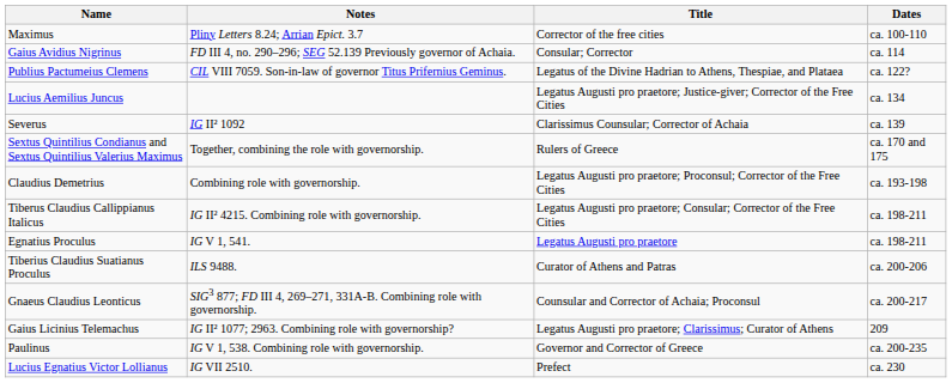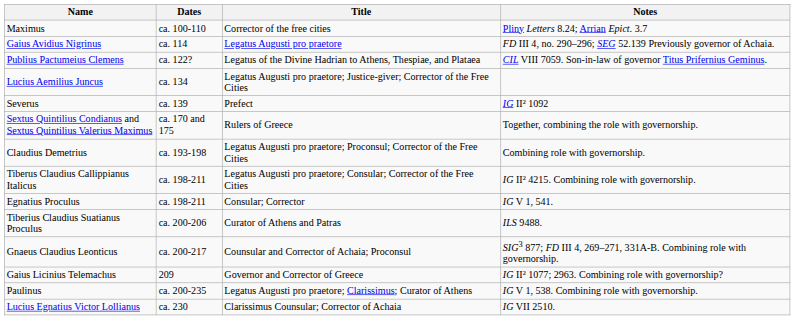columns swapped: Dates <-> Notes
Gaius Avidius Nigrinus | Title: Consular; Corrector -> Legatus Augusti pro praetore
Severus | Title: Clarissimus Counsular; Corrector of Achaia -> Prefect
Egnatius Proculus | Title: Legatus Augusti pro praetore -> Consular; Corrector
Gaius Licinius Telemachus | Title: Legatus Augusti pro praetore; Clarissimus; Curator of Athens -> Governor and Corrector of Greece
Paulinus | Title: Governor and Corrector of Greece -> Legatus Augusti pro praetore; Clarissimus; Curator of Athens
Lucius Egnatius Victor Lollianus | Title: Prefect -> Clarissimus Counsular; Corrector of Achaia
